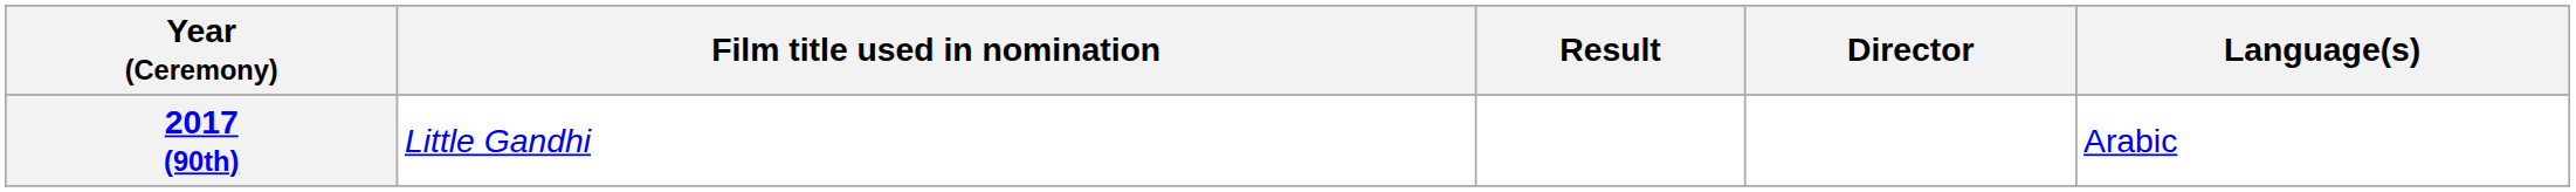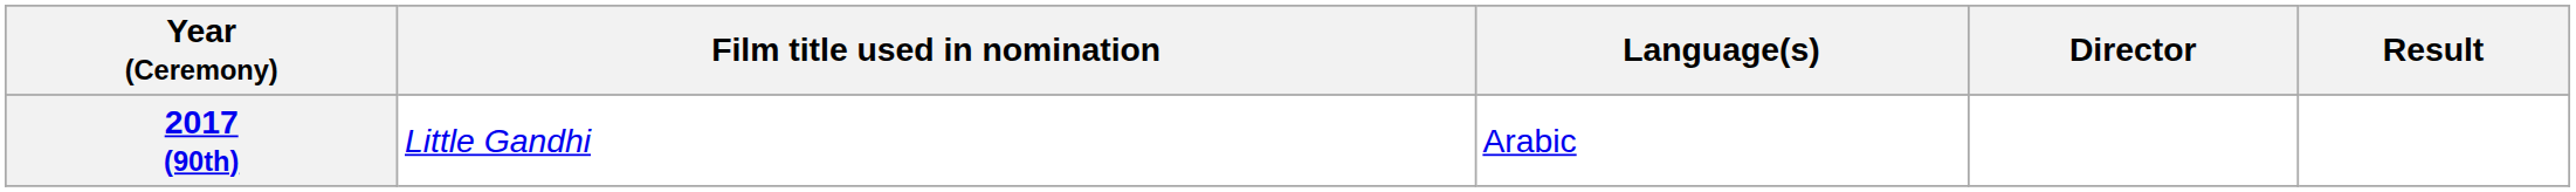columns swapped: Language(s) <-> Result
